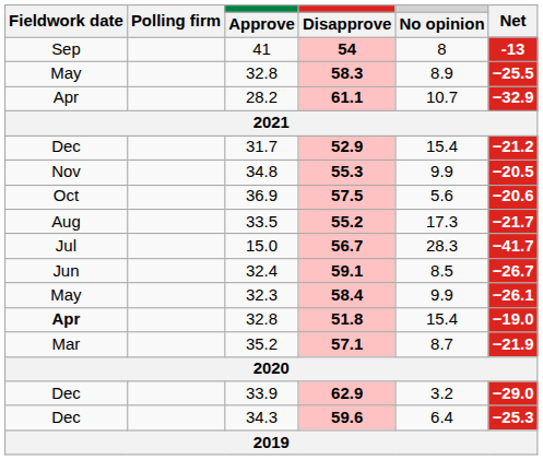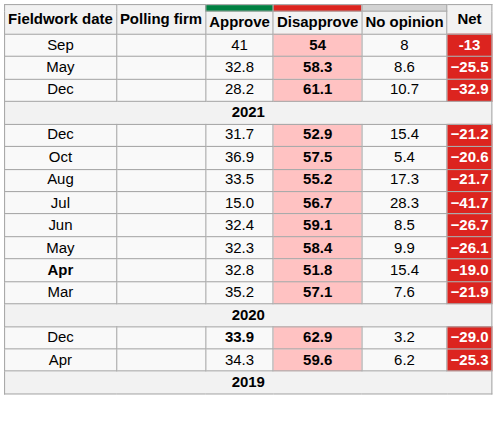58.3 | No opinion: 8.9 -> 8.6
61.1 | Fieldwork date: Apr -> Dec
- row: Nov | 34.8 | 55.3 | 9.9 | −20.5
57.5 | No opinion: 5.6 -> 5.4
57.1 | No opinion: 8.7 -> 7.6
62.9 | Approve: normal -> bold
59.6 | Fieldwork date: Dec -> Apr
59.6 | No opinion: 6.4 -> 6.2
